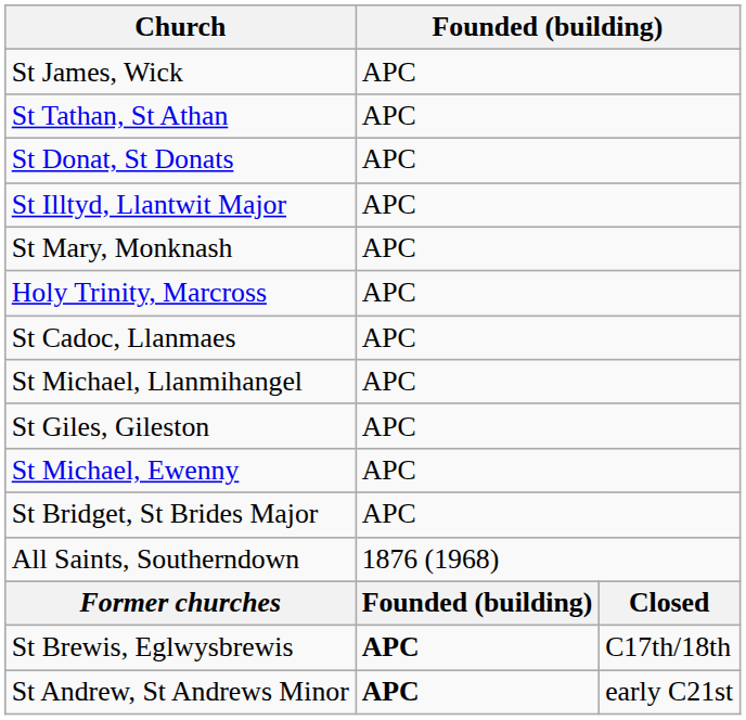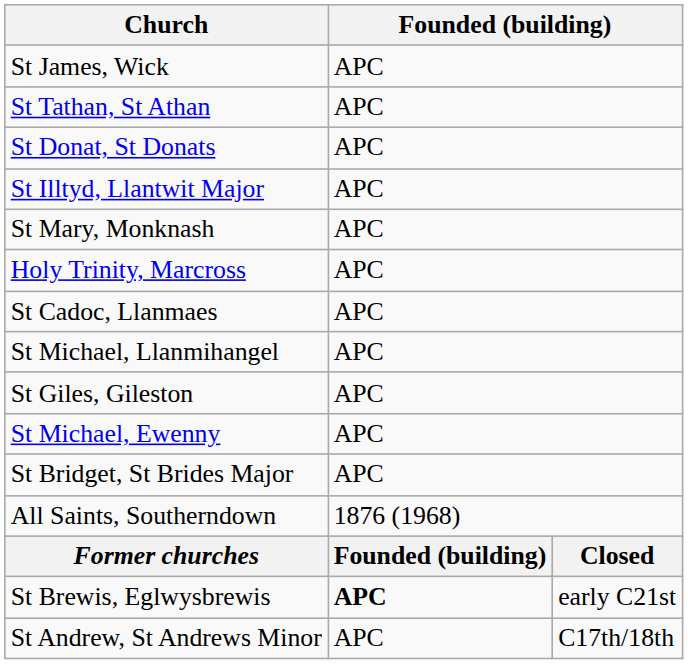St Brewis, Eglwysbrewis | column 3: C17th/18th -> early C21st
St Andrew, St Andrews Minor | column 2: bold -> normal
St Andrew, St Andrews Minor | column 3: early C21st -> C17th/18th
